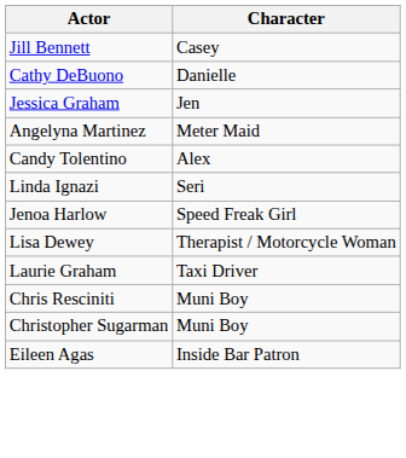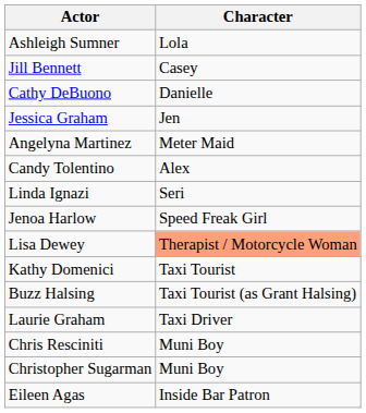+ row: Ashleigh Sumner | Lola
Lisa Dewey | Character: no background -> lightsalmon background
+ row: Kathy Domenici | Taxi Tourist
+ row: Buzz Halsing | Taxi Tourist (as Grant Halsing)
